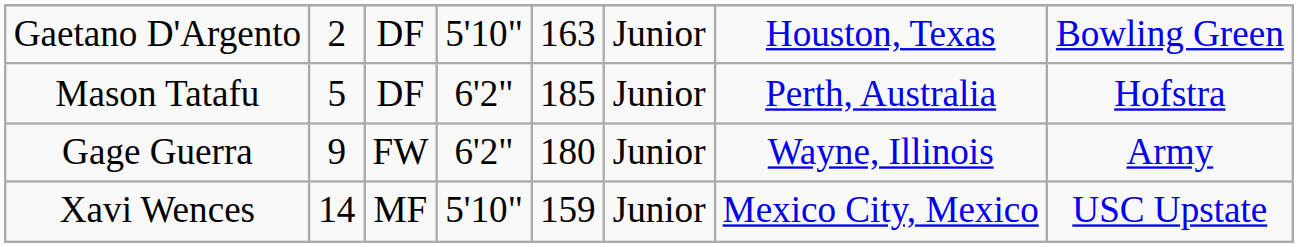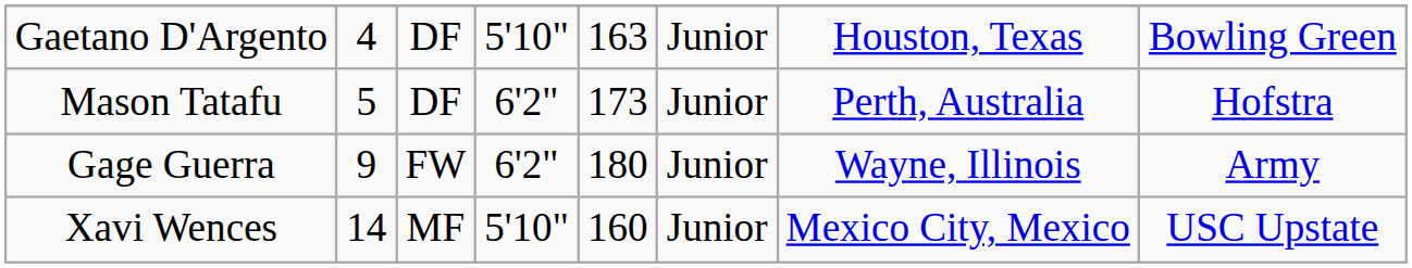Gaetano D'Argento | column 2: 2 -> 4
Mason Tatafu | column 5: 185 -> 173
Xavi Wences | column 5: 159 -> 160
